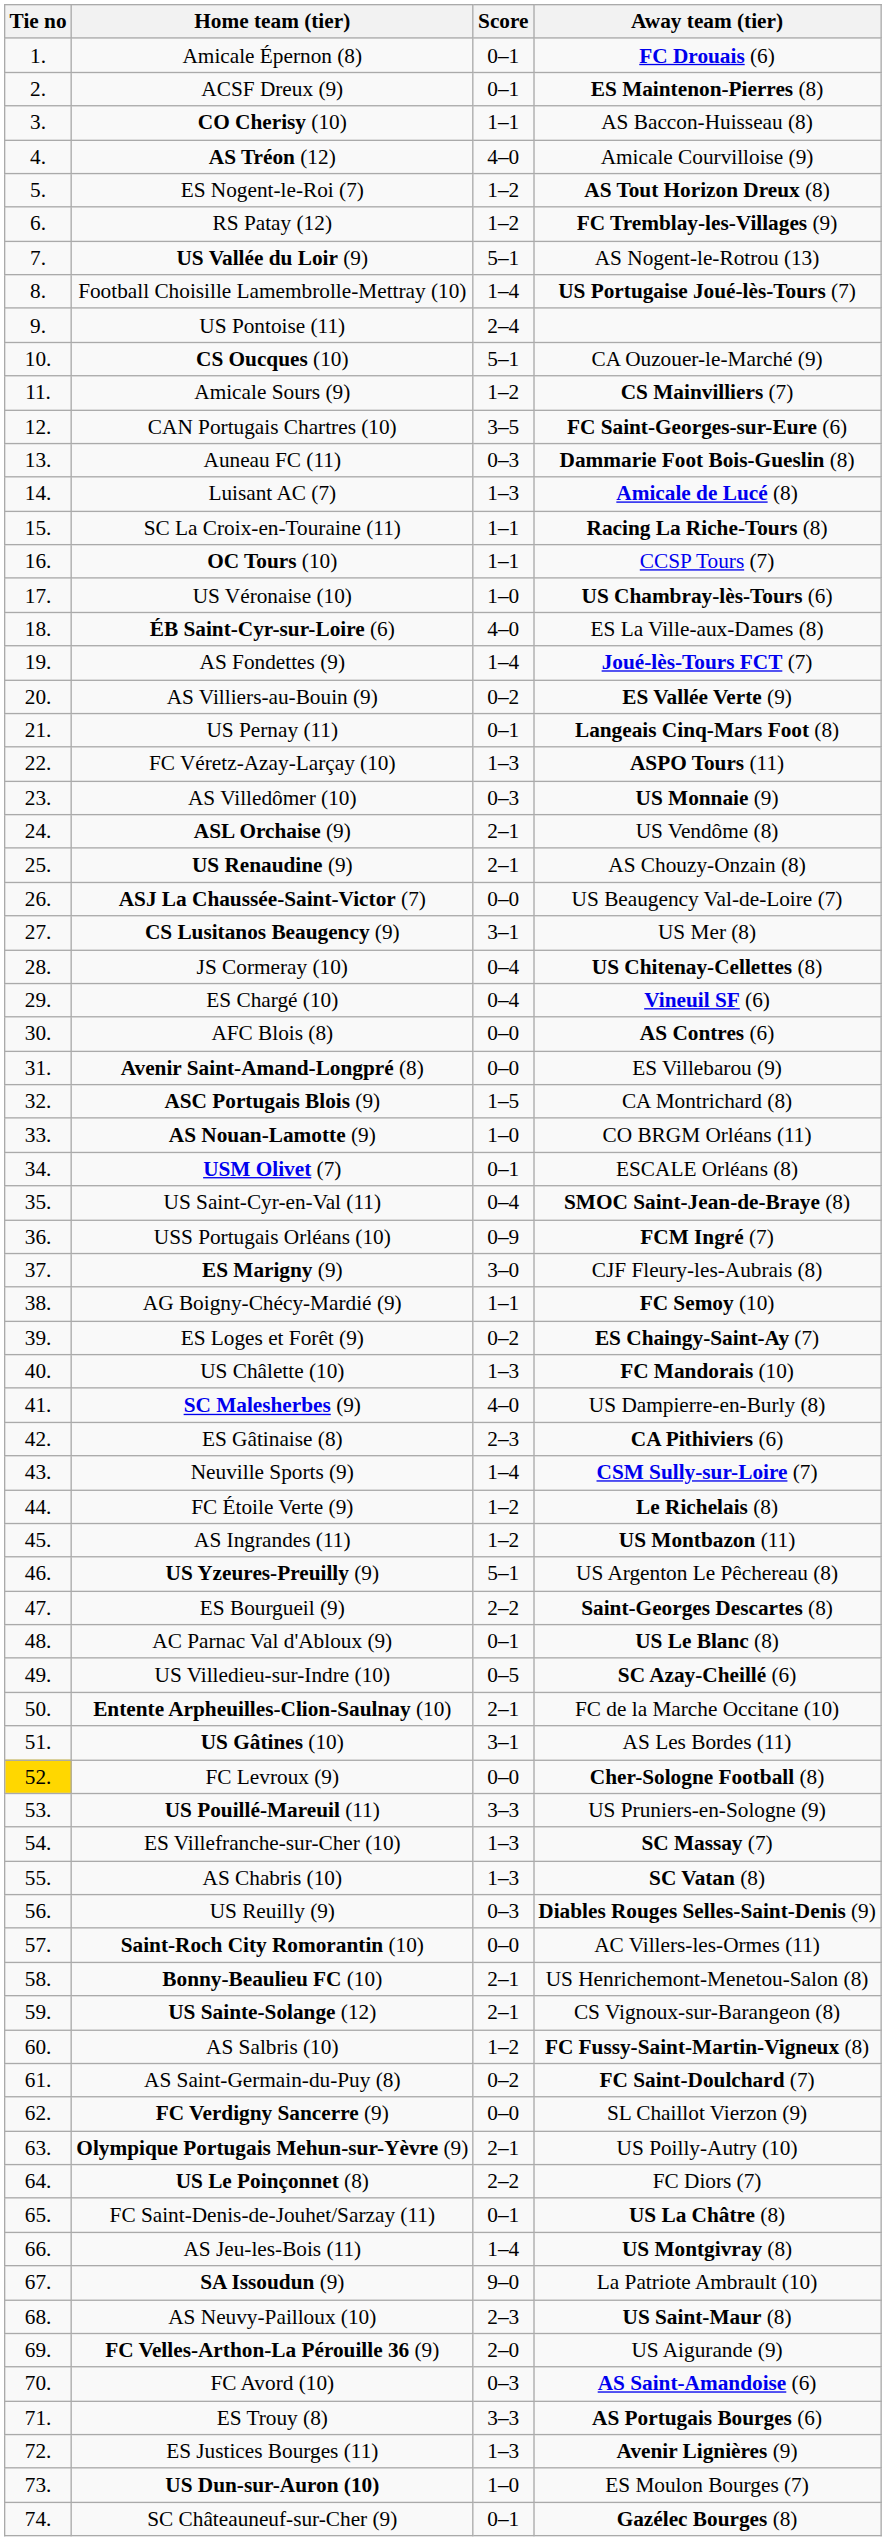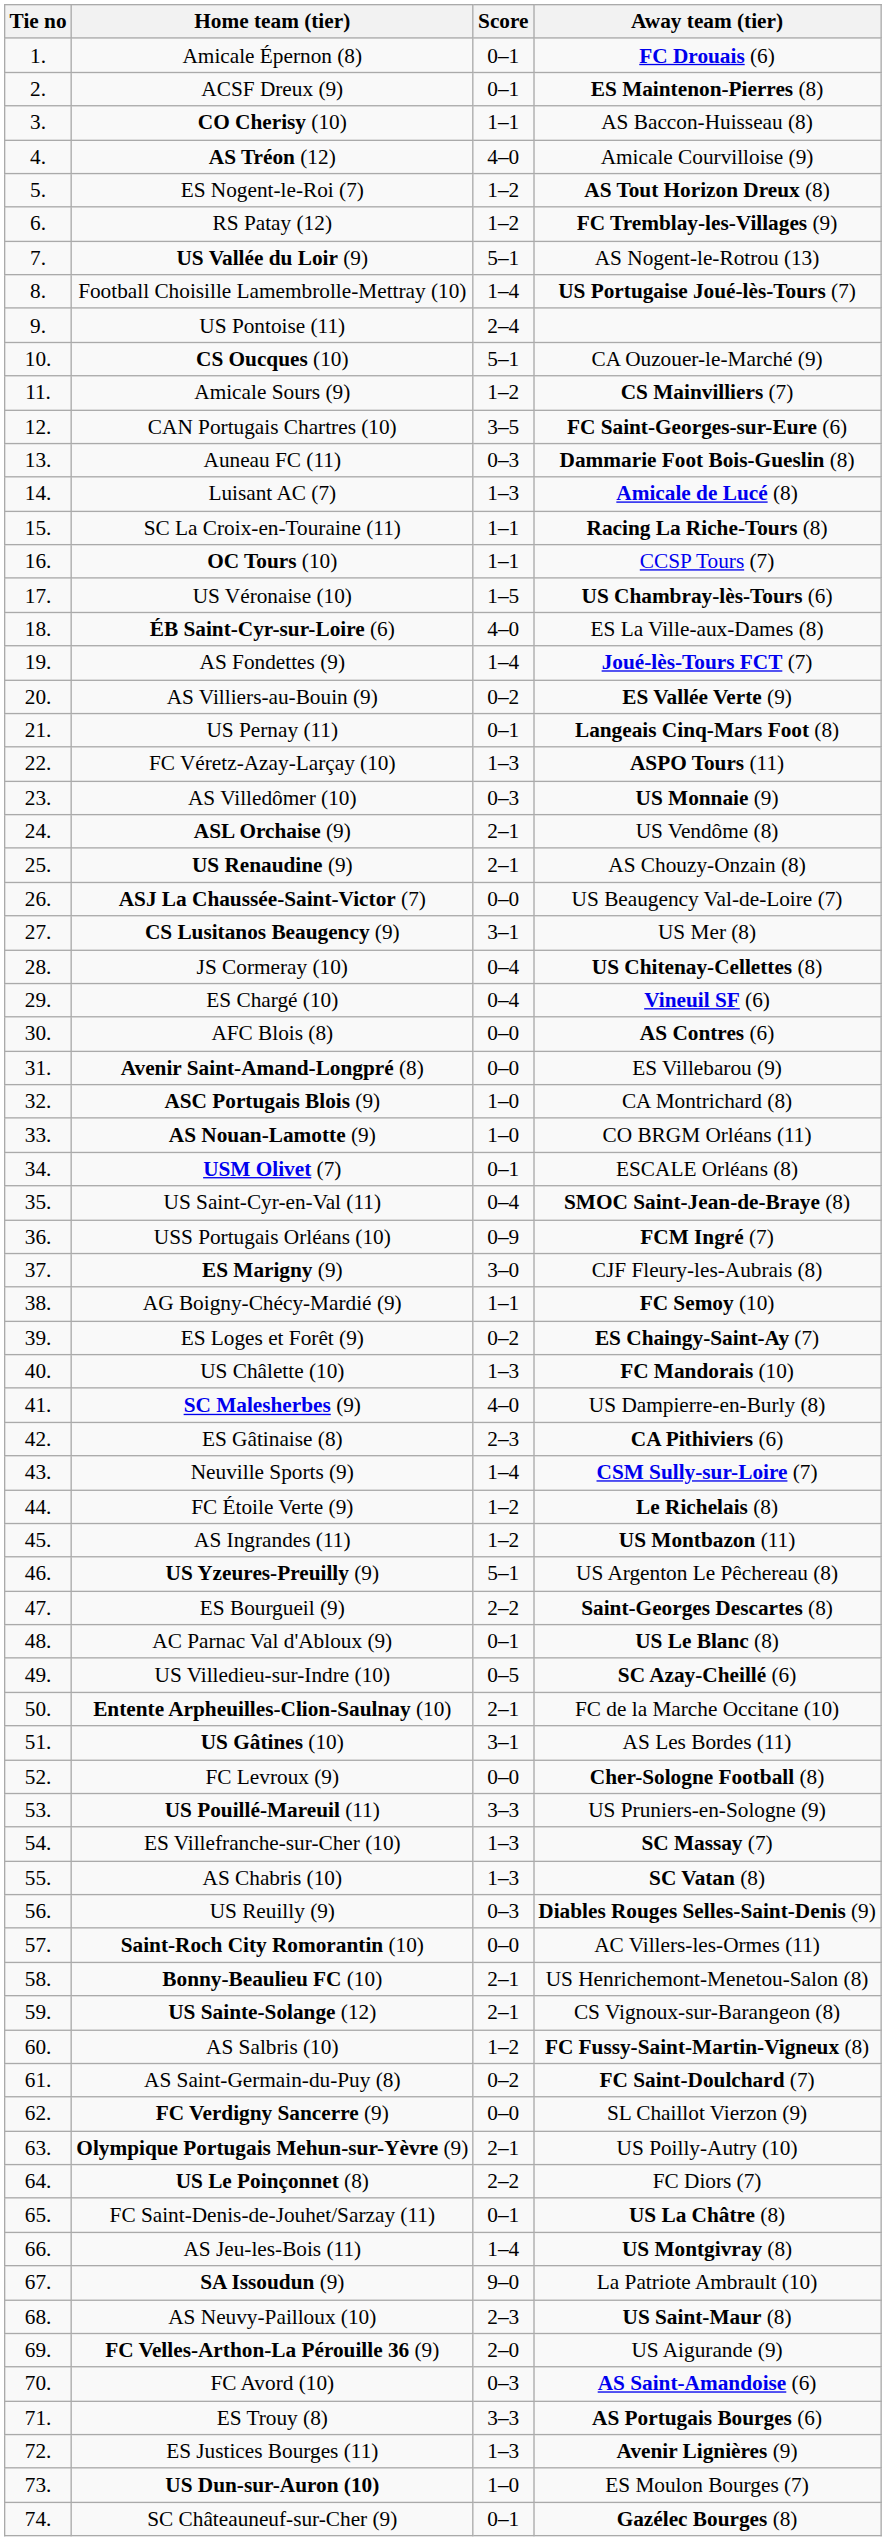US Véronaise (10) | Score: 1–0 -> 1–5
ASC Portugais Blois (9) | Score: 1–5 -> 1–0
FC Levroux (9) | Tie no: gold background -> no background
